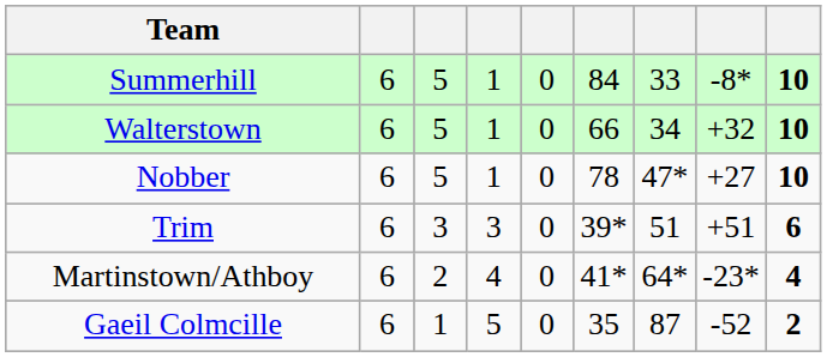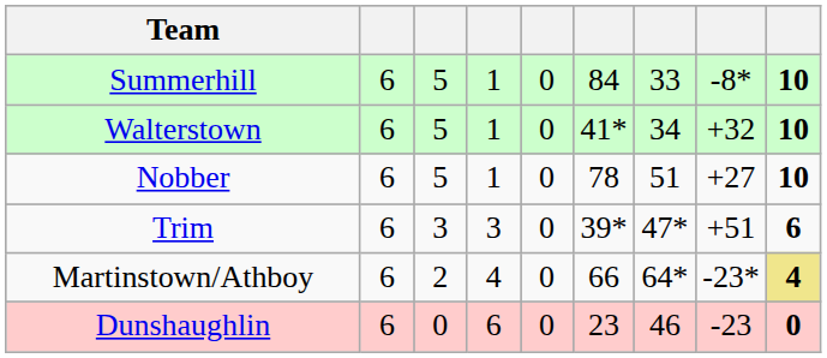Walterstown | column 6: 66 -> 41*
Nobber | column 7: 47* -> 51
Trim | column 7: 51 -> 47*
Martinstown/Athboy | column 6: 41* -> 66
Martinstown/Athboy | column 9: no background -> khaki background
- row: Gaeil Colmcille | 6 | 1 | 5 | 0 | 35 | 87 | -52 | 2
+ row: Dunshaughlin | 6 | 0 | 6 | 0 | 23 | 46 | -23 | 0
